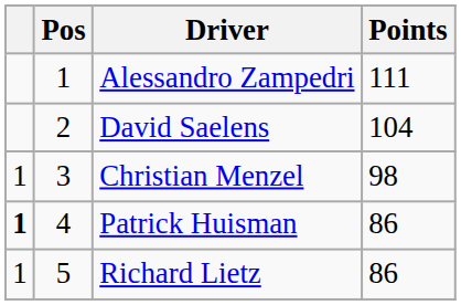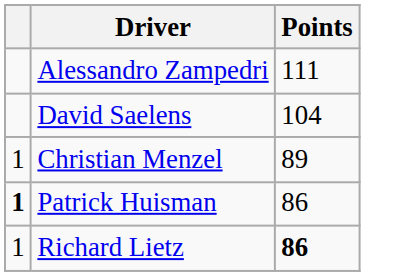- column: Pos | 1 | 2 | 3 | 4 | 5
Christian Menzel | Points: 98 -> 89
Richard Lietz | Points: normal -> bold
